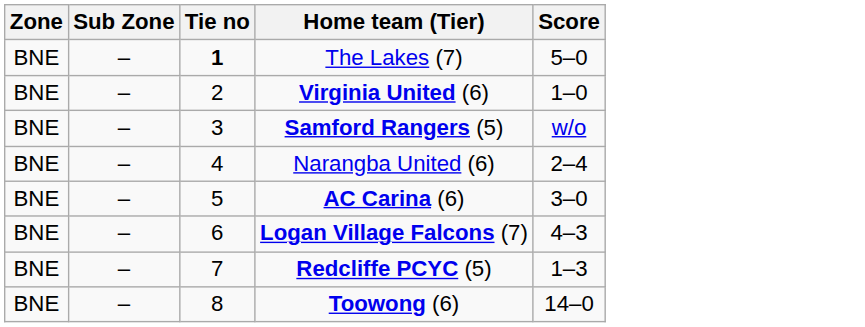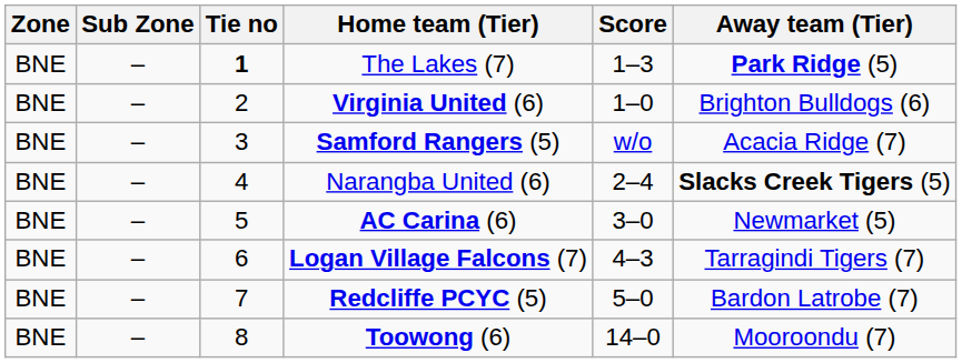+ column: Away team (Tier) | Park Ridge (5) | Brighton Bulldogs (6) | Acacia Ridge (7) | Slacks Creek Tigers (5) | Newmarket (5) | Tarragindi Tigers (7) | Bardon Latrobe (7) | Mooroondu (7)
The Lakes (7) | Score: 5–0 -> 1–3
Redcliffe PCYC (5) | Score: 1–3 -> 5–0
